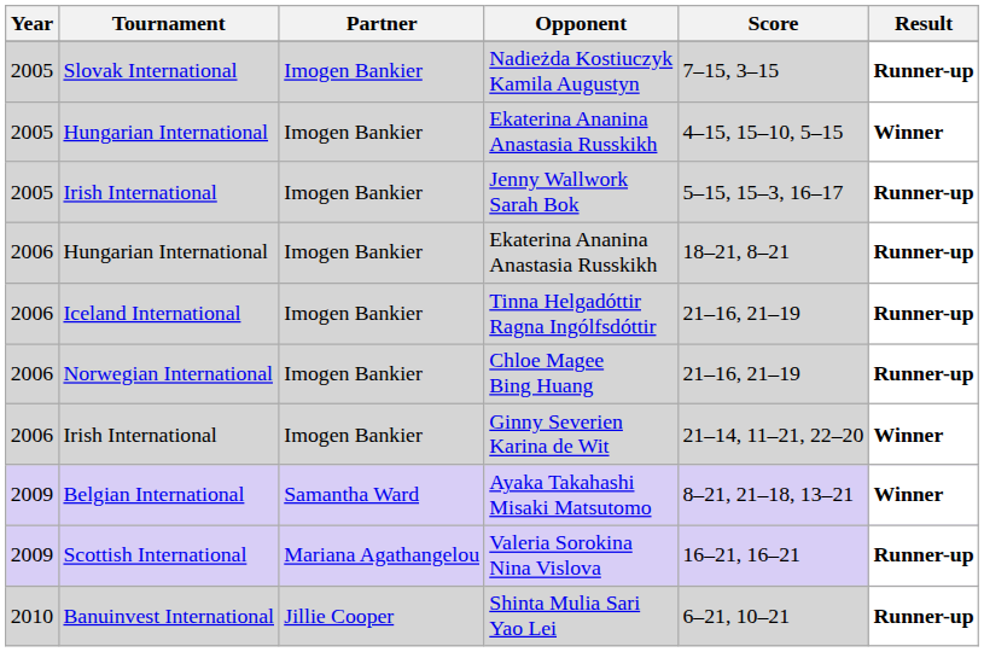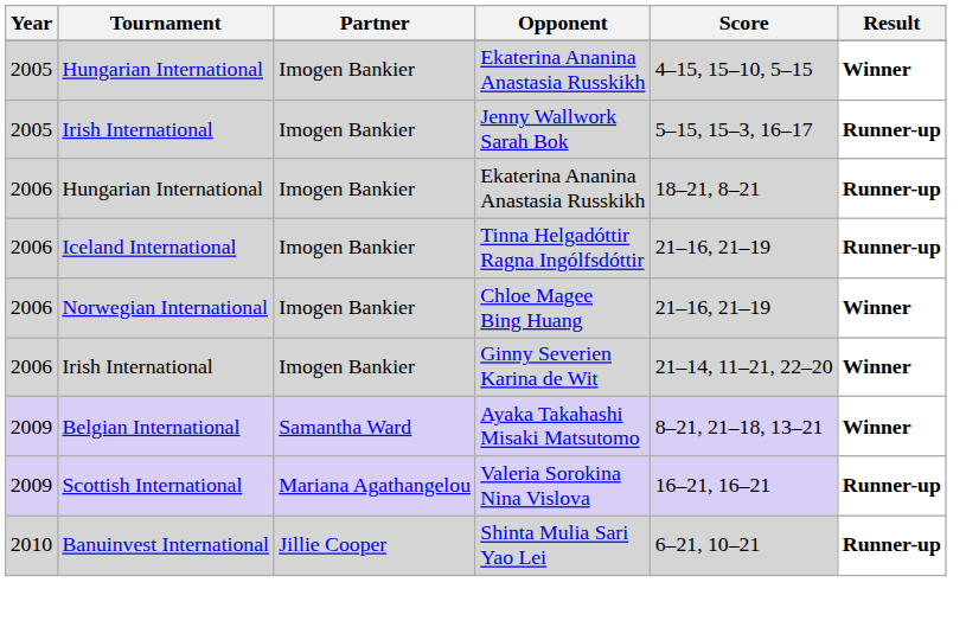- row: 2005 | Slovak International | Imogen Bankier | Nadieżda Kostiuczyk Kamila Augustyn | 7–15, 3–15 | Runner-up
Chloe Magee Bing Huang | Result: Runner-up -> Winner
